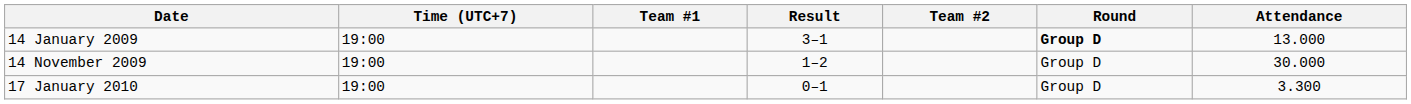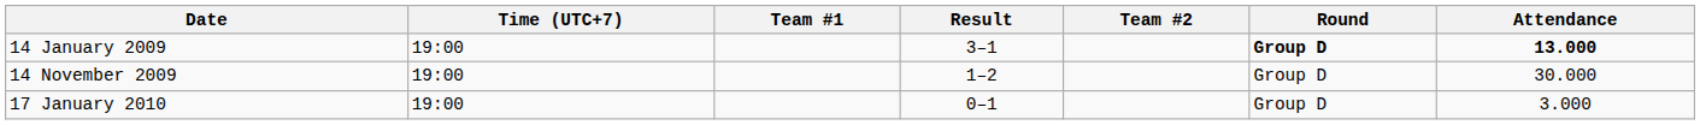14 January 2009 | Attendance: normal -> bold
17 January 2010 | Attendance: 3.300 -> 3.000
